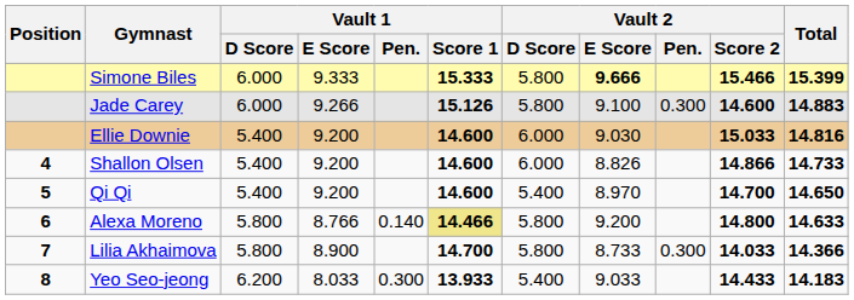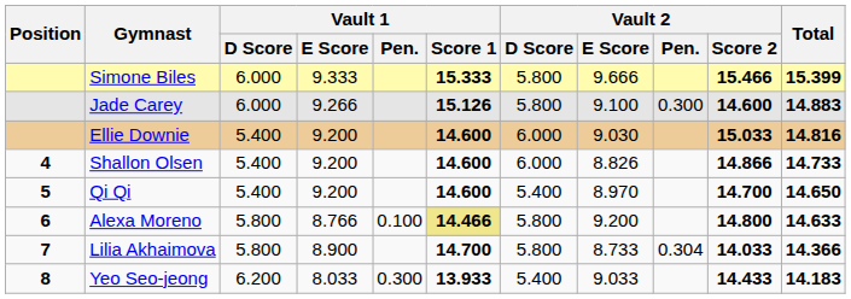Simone Biles | Vault 2 / E Score: bold -> normal
Alexa Moreno | Vault 1 / Pen.: 0.140 -> 0.100
Lilia Akhaimova | Vault 2 / Pen.: 0.300 -> 0.304
